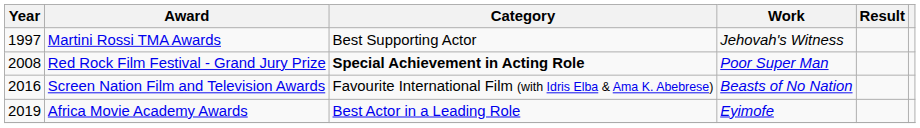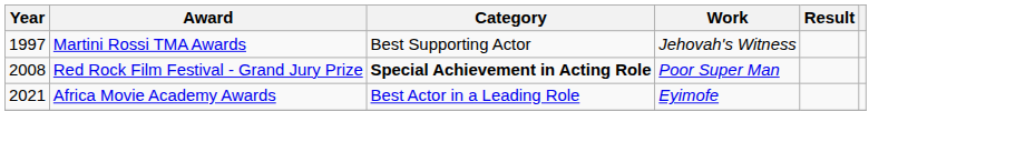- row: 2016 | Screen Nation Film and Television Awards | Favourite International Film (with Idris Elba & Ama K. Abebrese) | Beasts of No Nation
Africa Movie Academy Awards | Year: 2019 -> 2021
